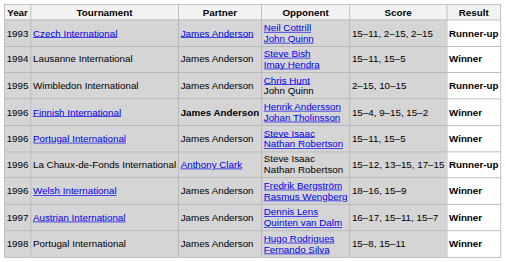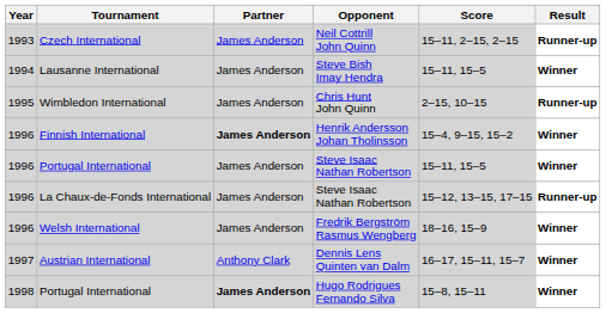La Chaux-de-Fonds International | Partner: Anthony Clark -> James Anderson
Austrian International | Partner: James Anderson -> Anthony Clark
Portugal International / Hugo Rodrigues Fernando Silva | Partner: normal -> bold
